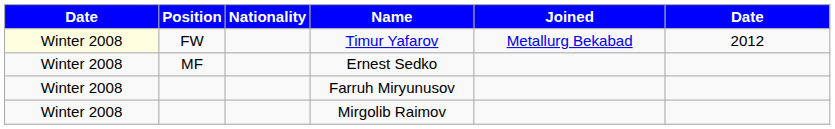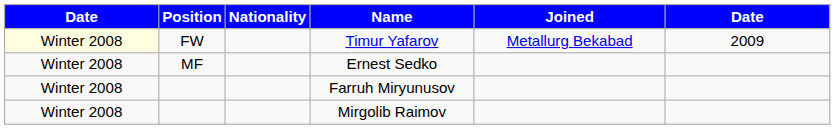Timur Yafarov | column 6: 2012 -> 2009
